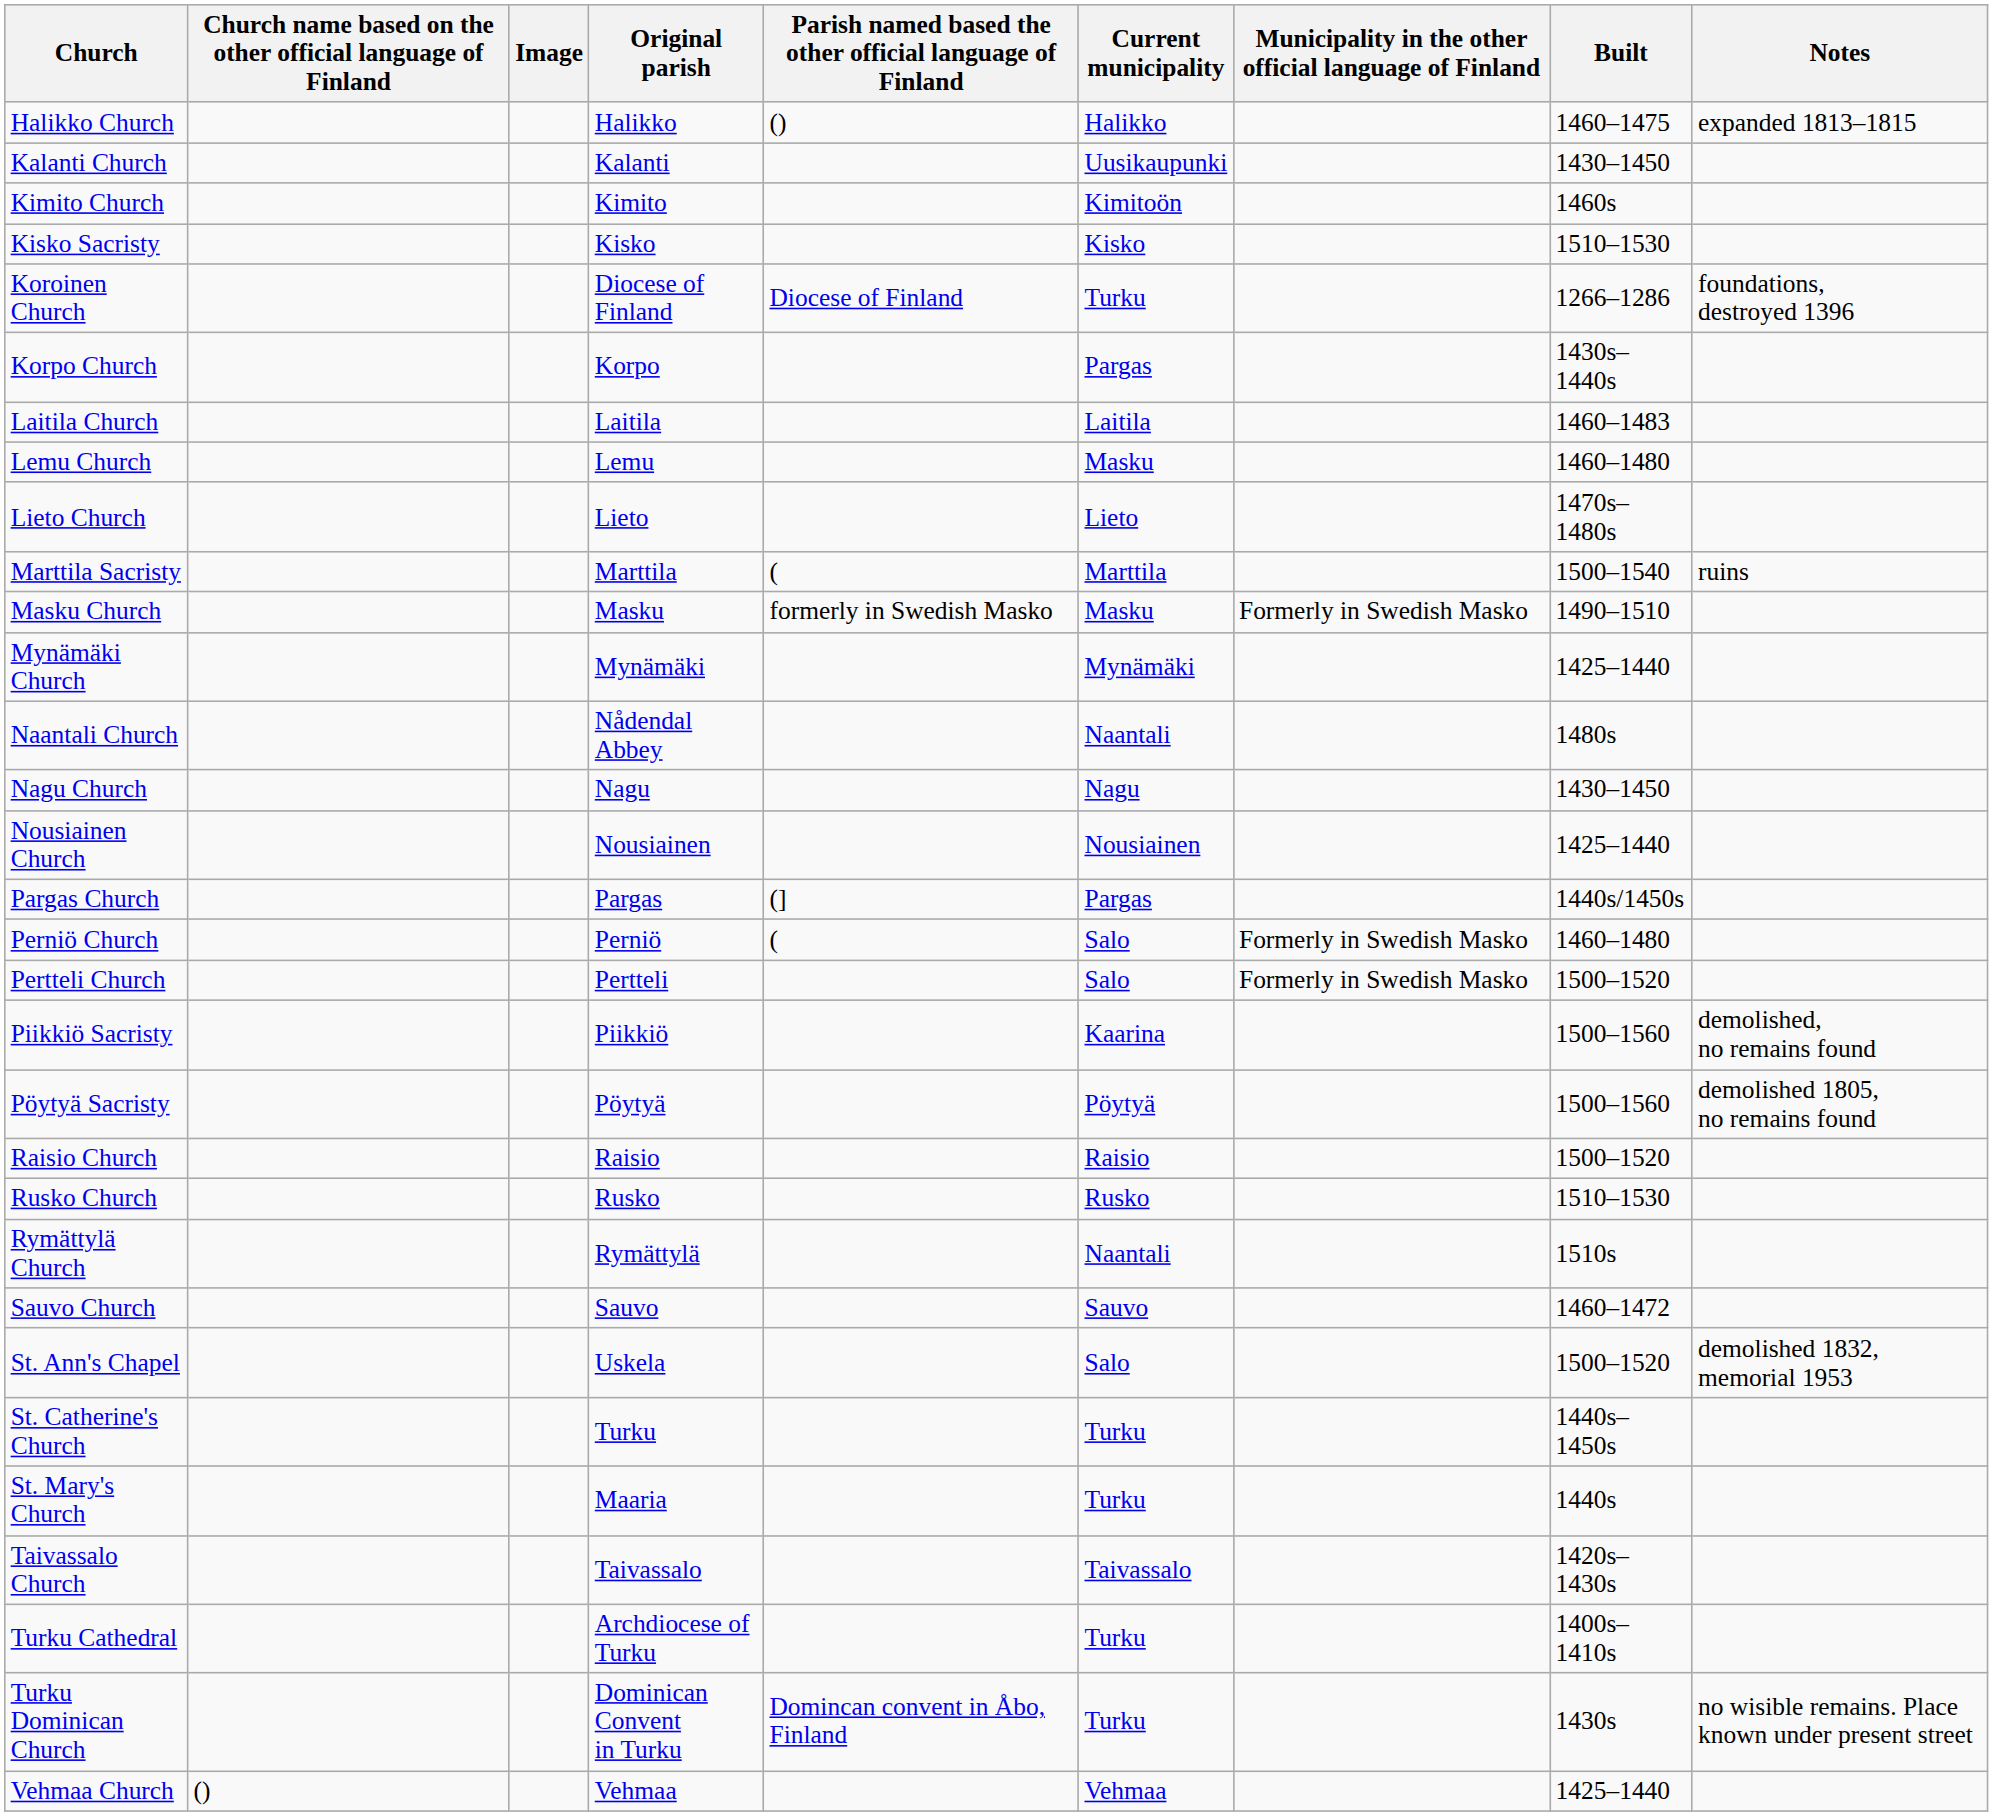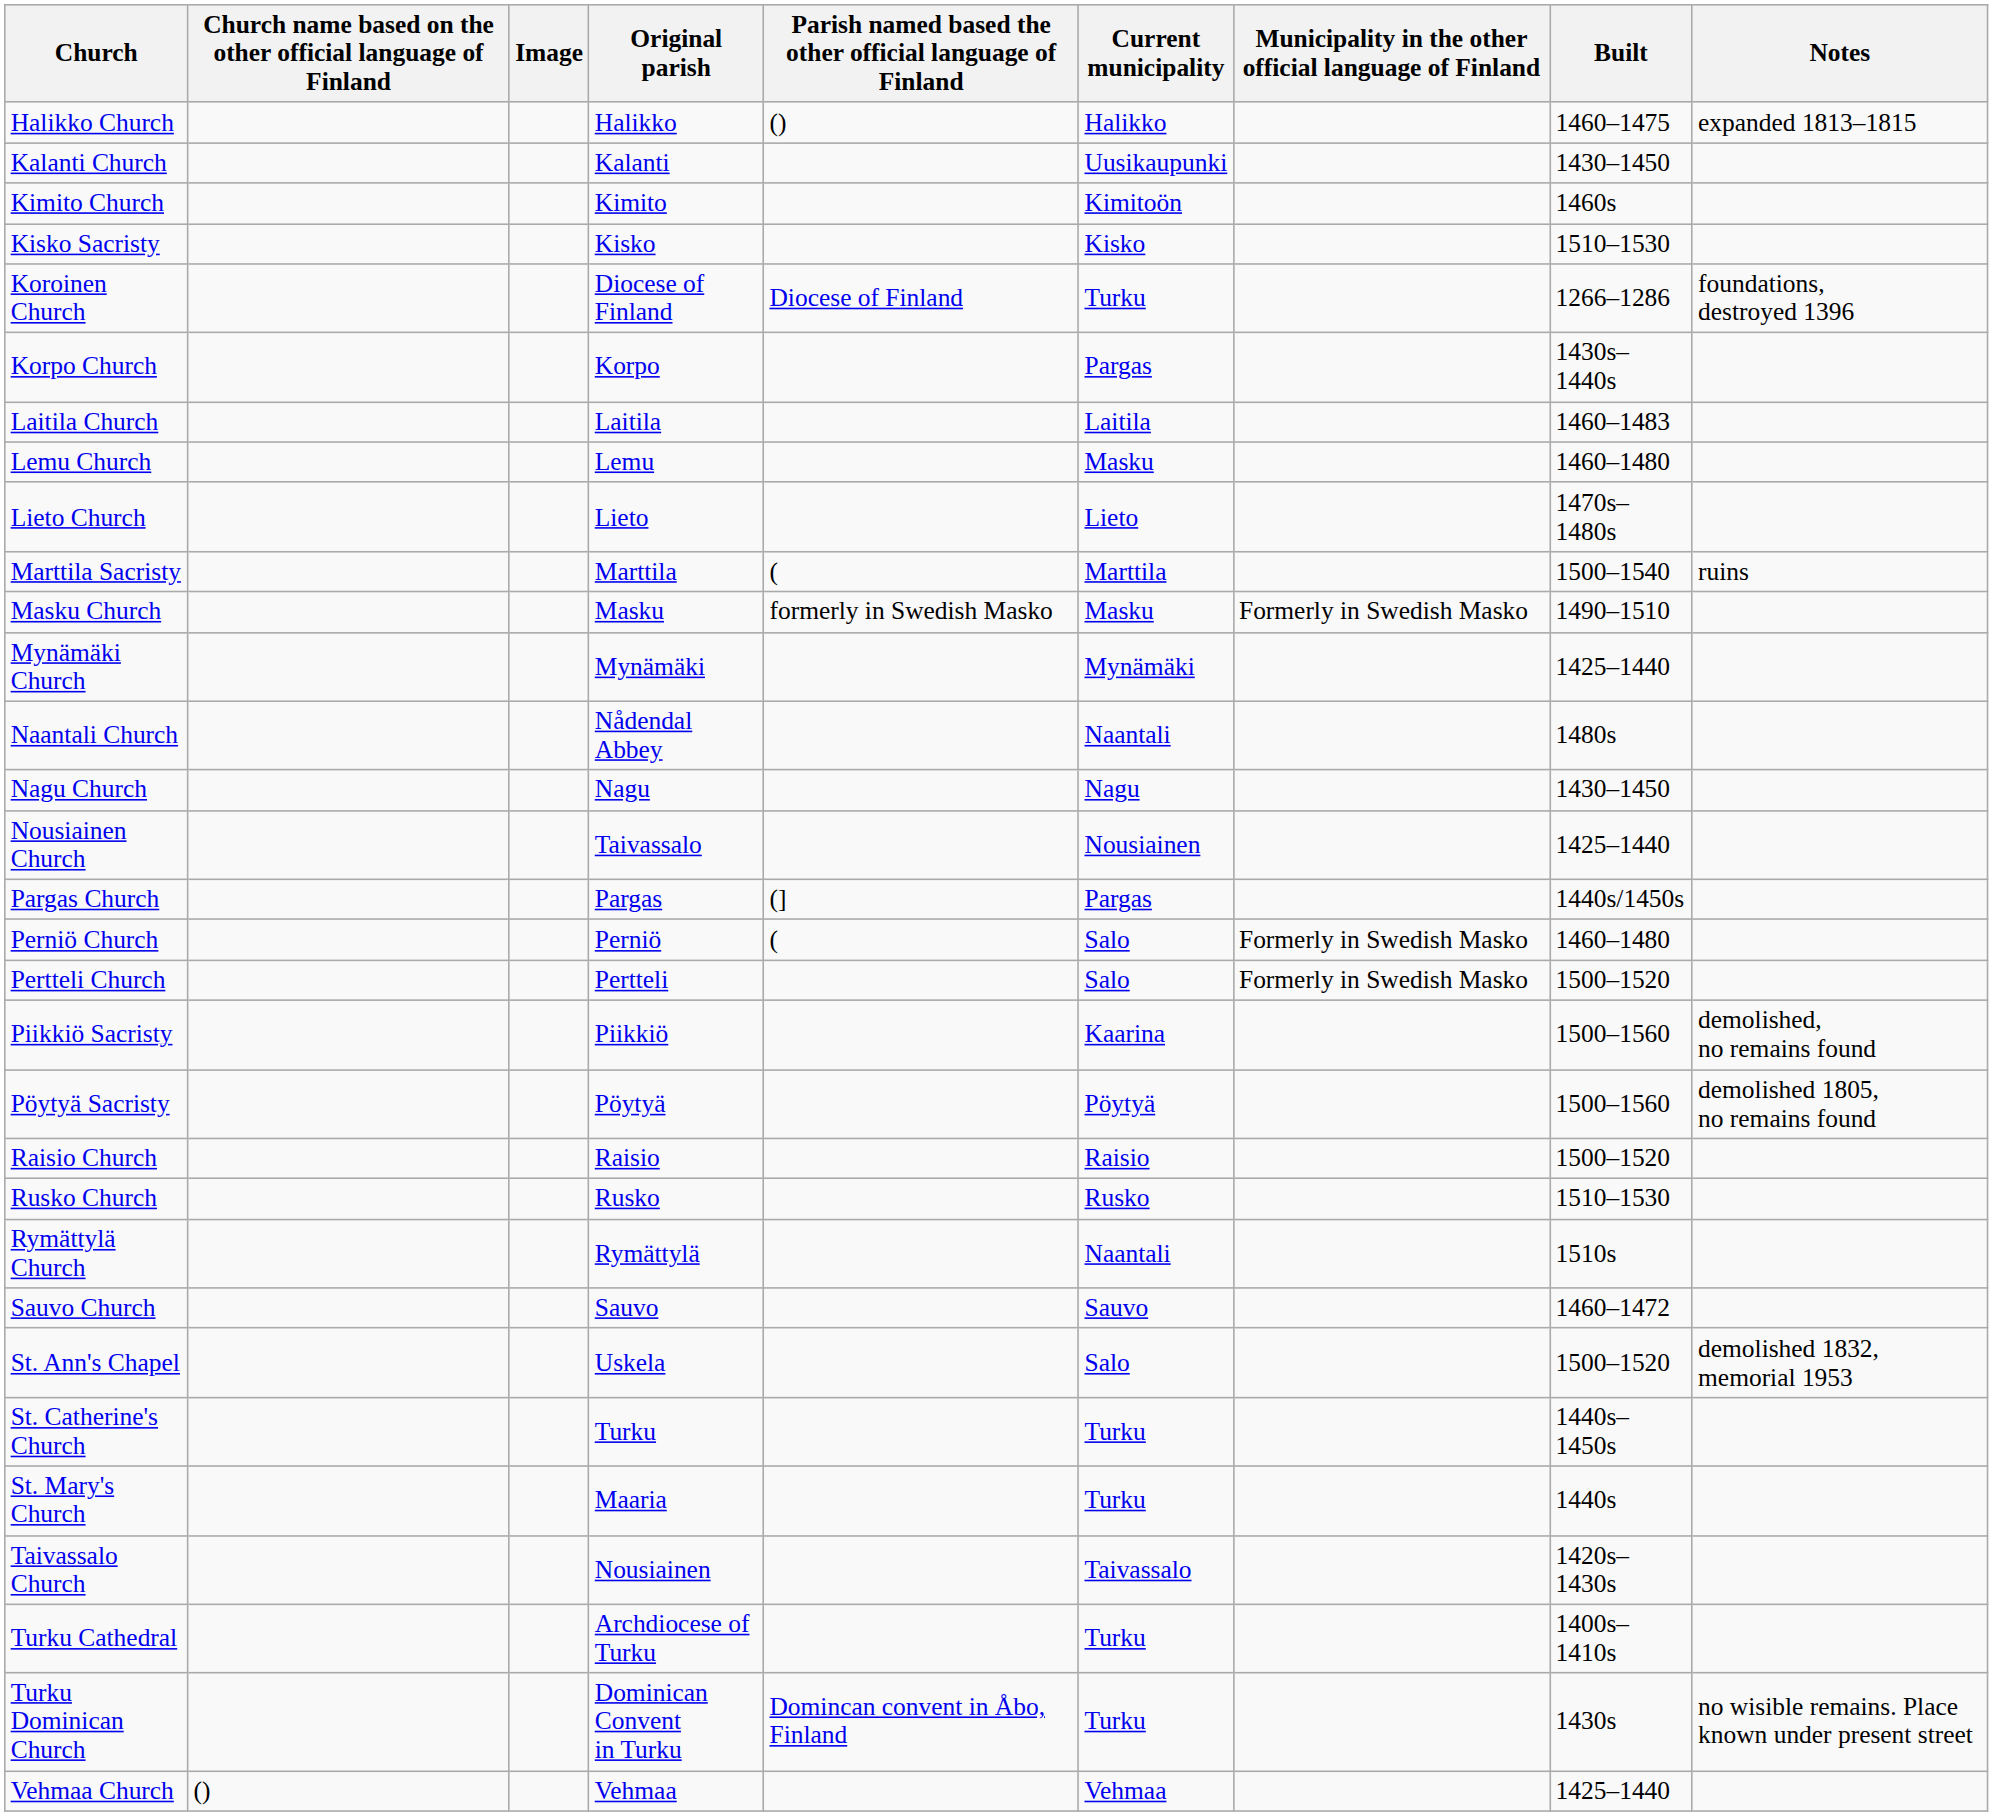Nousiainen Church | Original parish: Nousiainen -> Taivassalo
Taivassalo Church | Original parish: Taivassalo -> Nousiainen
